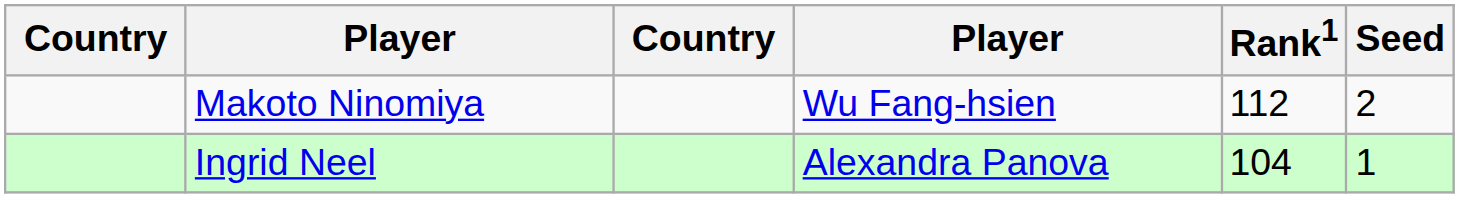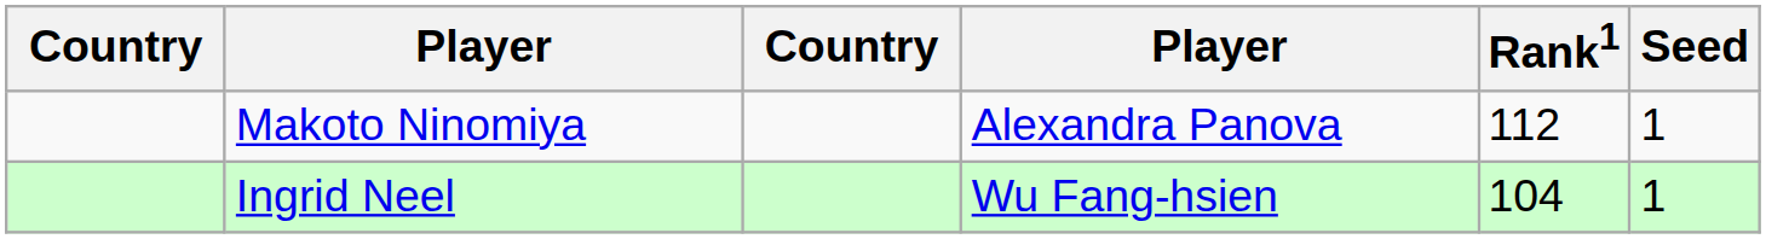Makoto Ninomiya | column 4: Wu Fang-hsien -> Alexandra Panova
Makoto Ninomiya | Seed: 2 -> 1
Ingrid Neel | column 4: Alexandra Panova -> Wu Fang-hsien
